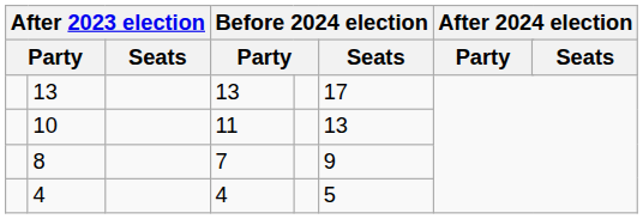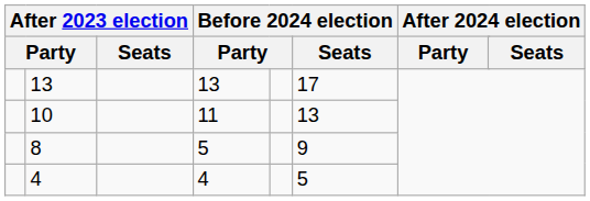8 | column 4: 7 -> 5
